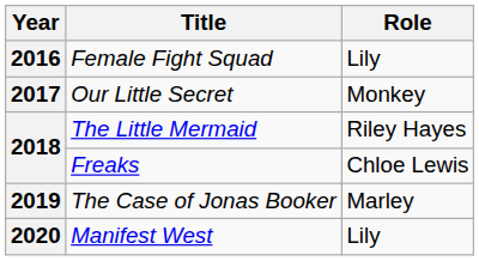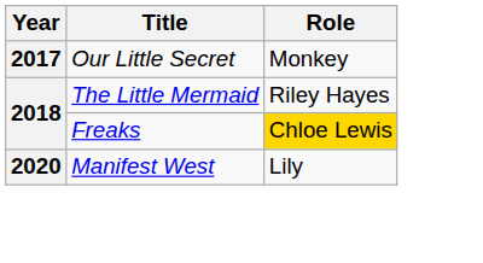- row: 2016 | Female Fight Squad | Lily
Freaks | Role: no background -> gold background
- row: 2019 | The Case of Jonas Booker | Marley
